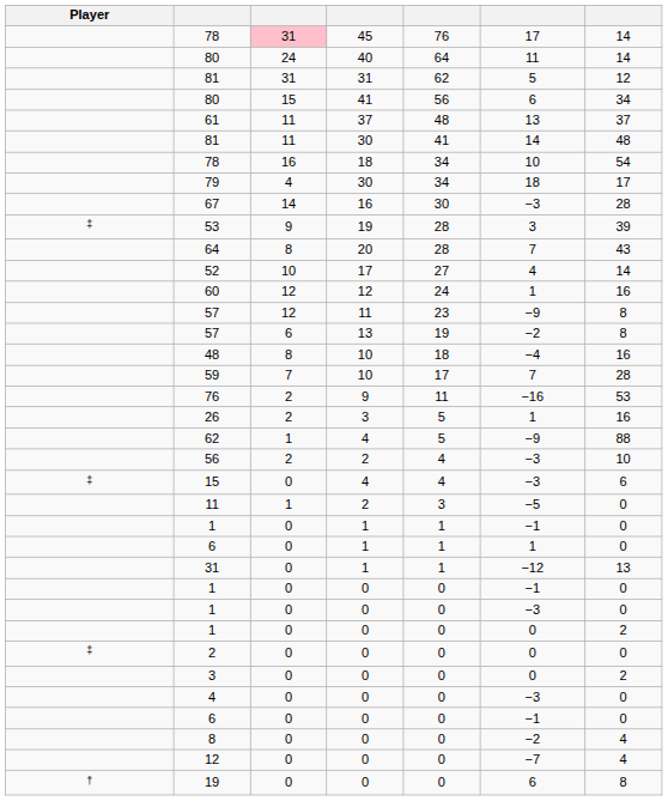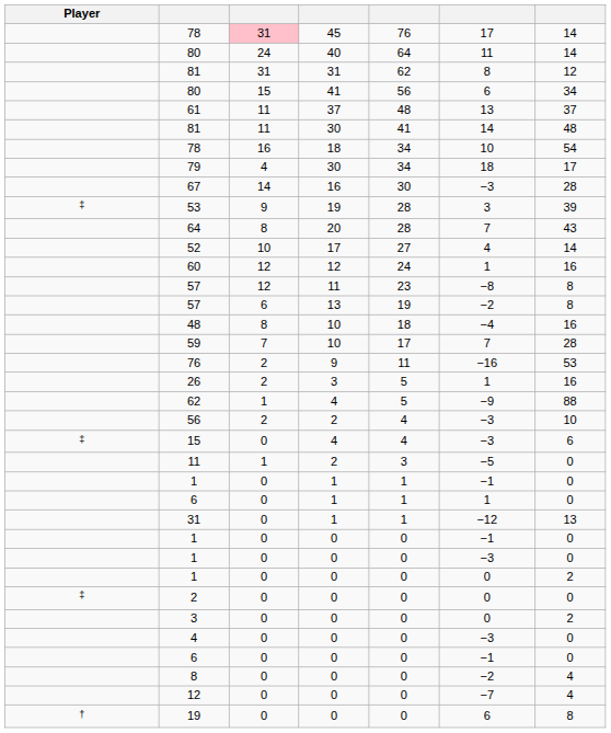81 / 31 | column 6: 5 -> 8
57 / 11 | column 6: −9 -> −8
